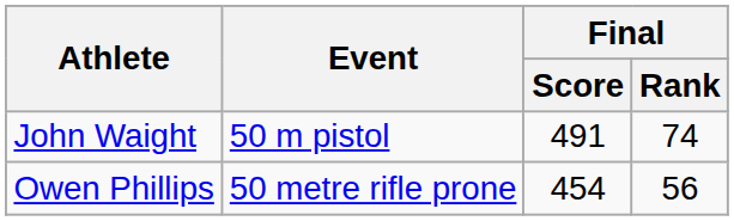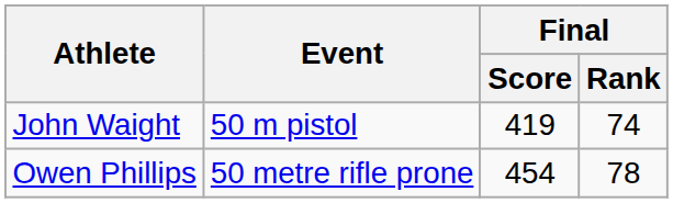John Waight | Final / Score: 491 -> 419
Owen Phillips | Final / Rank: 56 -> 78
